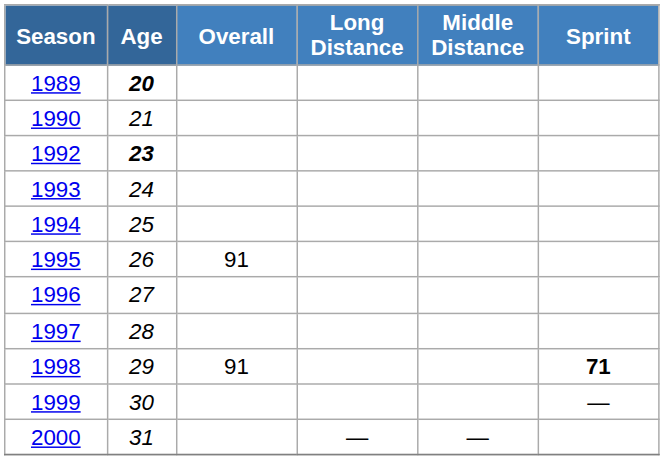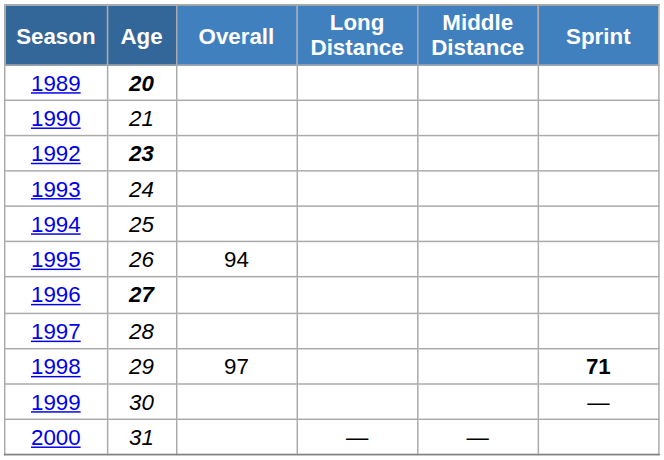1995 | Overall: 91 -> 94
1996 | Age: normal -> bold
1998 | Overall: 91 -> 97
